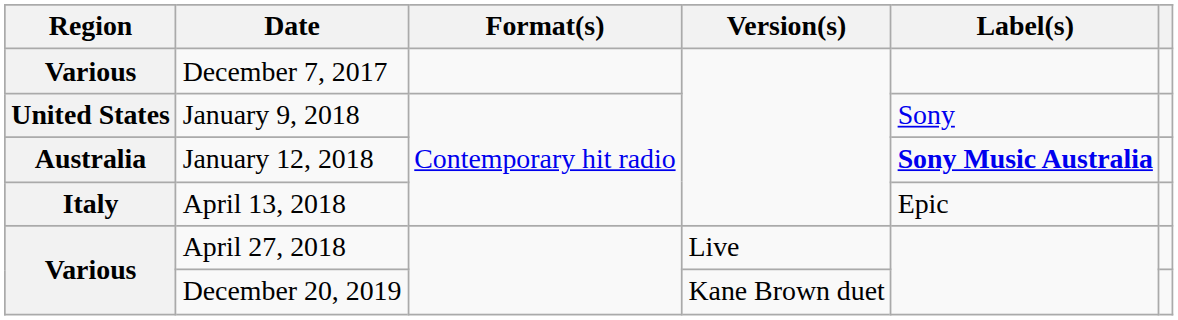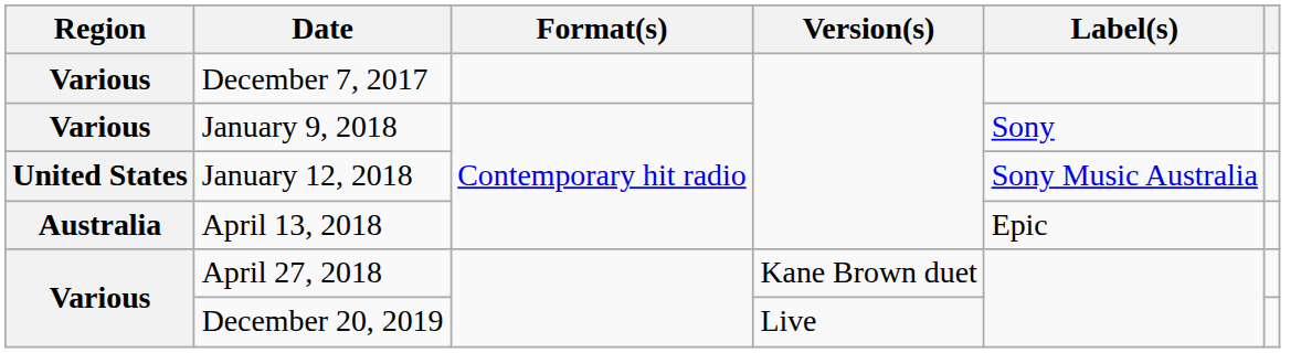January 9, 2018 | Region: United States -> Various
January 12, 2018 | Region: Australia -> United States
January 12, 2018 | Label(s): bold -> normal
April 13, 2018 | Region: Italy -> Australia
April 27, 2018 | Version(s): Live -> Kane Brown duet
December 20, 2019 | Version(s): Kane Brown duet -> Live
